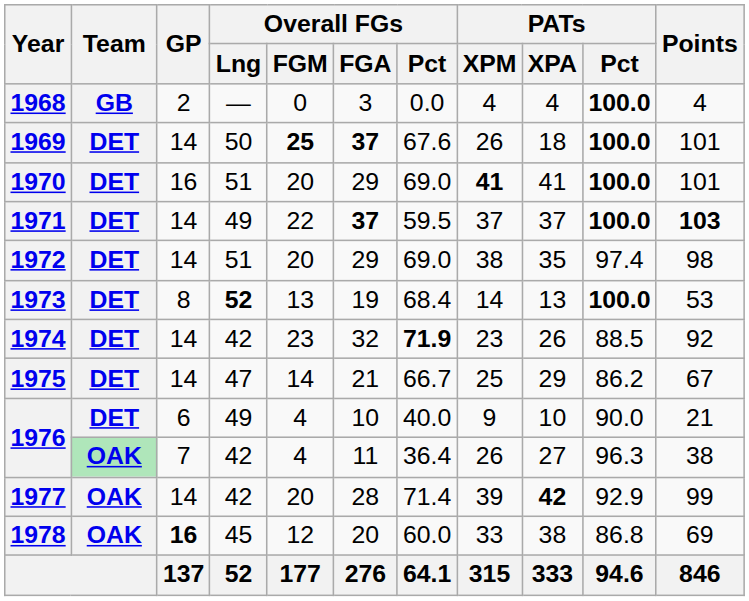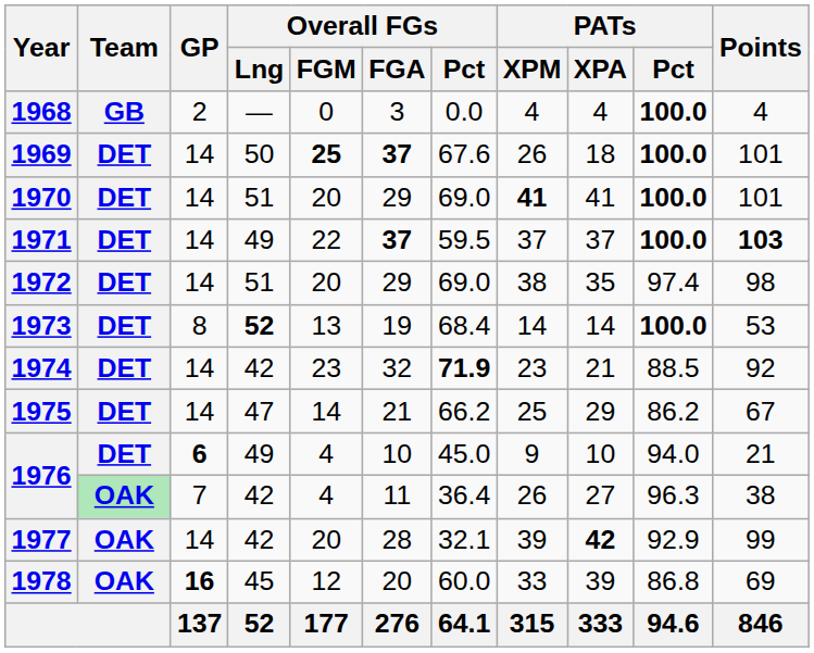1970 | GP: 16 -> 14
1973 | PATs / XPA: 13 -> 14
1974 | PATs / XPA: 26 -> 21
1975 | Overall FGs / Pct: 66.7 -> 66.2
1976 / 49 | GP: normal -> bold
1976 / 49 | Overall FGs / Pct: 40.0 -> 45.0
1976 / 49 | PATs / Pct: 90.0 -> 94.0
1977 | Overall FGs / Pct: 71.4 -> 32.1
1978 | PATs / XPA: 38 -> 39
